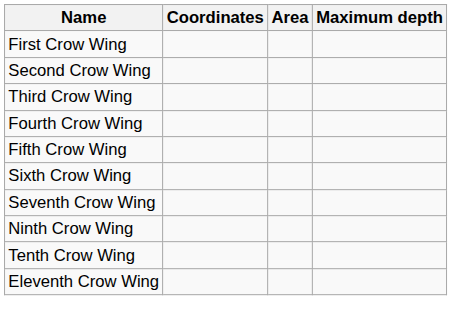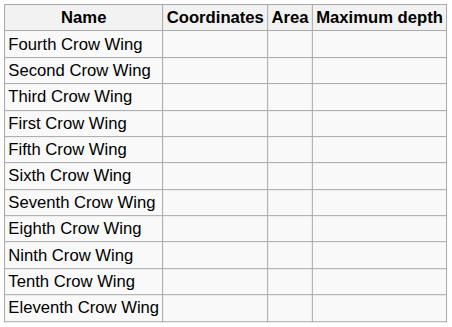rows swapped: First Crow Wing <-> Fourth Crow Wing
+ row: Eighth Crow Wing
